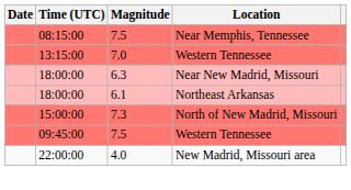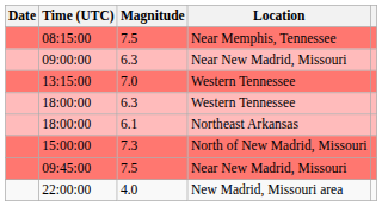+ row: 09:00:00 | 6.3 | Near New Madrid, Missouri
18:00:00 / 6.3 | Location: Near New Madrid, Missouri -> Western Tennessee
09:45:00 | Location: Western Tennessee -> Near New Madrid, Missouri
